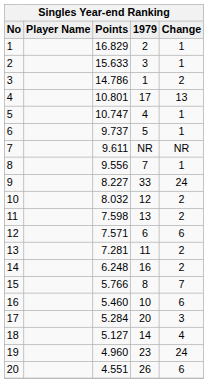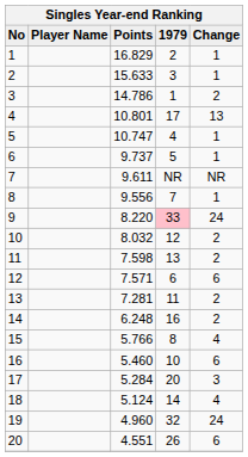9 | Points: 8.227 -> 8.220
9 | 1979: no background -> pink background
15 | Change: 7 -> 4
18 | Points: 5.127 -> 5.124
19 | 1979: 23 -> 32
